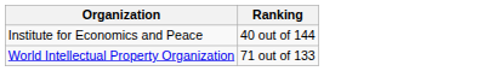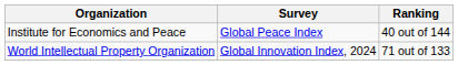+ column: Survey | Global Peace Index | Global Innovation Index, 2024
